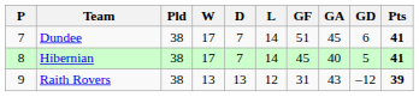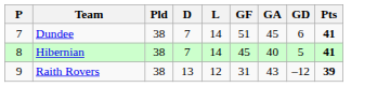- column: W | 17 | 17 | 13
